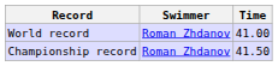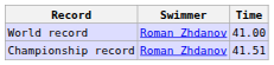Championship record | Time: 41.50 -> 41.51
